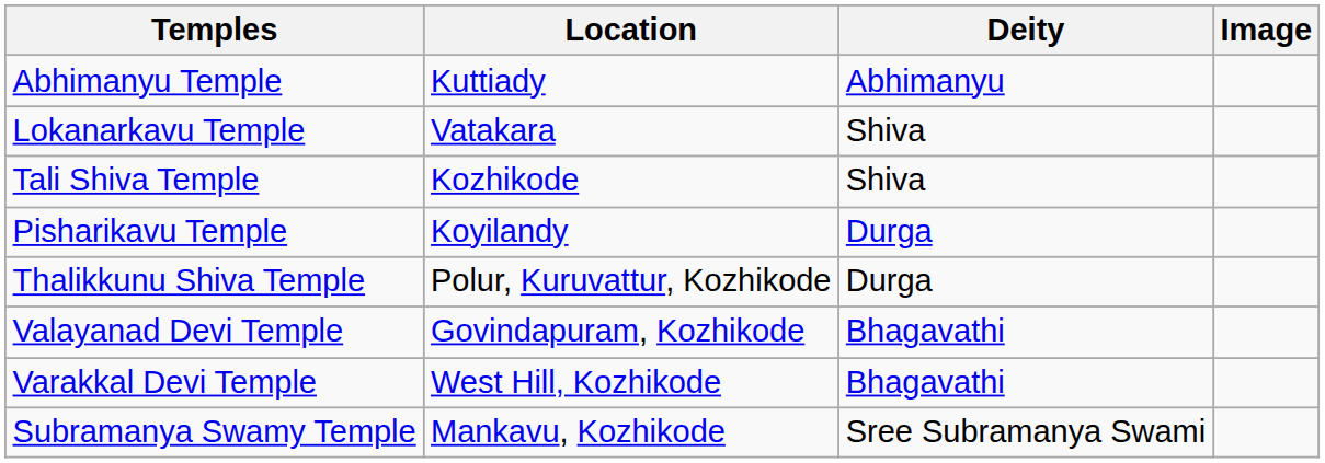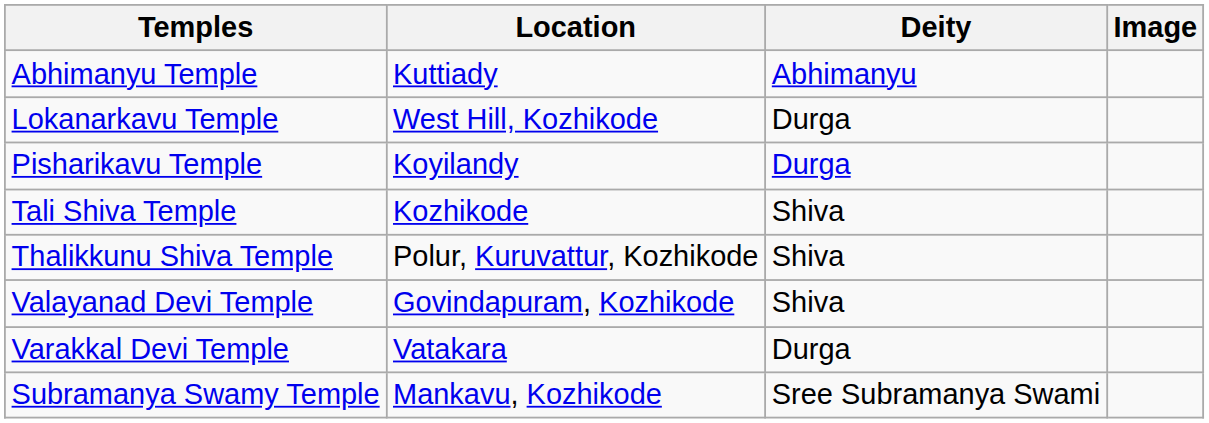Lokanarkavu Temple | Location: Vatakara -> West Hill, Kozhikode
Lokanarkavu Temple | Deity: Shiva -> Durga
rows swapped: Pisharikavu Temple <-> Tali Shiva Temple
Thalikkunu Shiva Temple | Deity: Durga -> Shiva
Valayanad Devi Temple | Deity: Bhagavathi -> Shiva
Varakkal Devi Temple | Location: West Hill, Kozhikode -> Vatakara
Varakkal Devi Temple | Deity: Bhagavathi -> Durga
